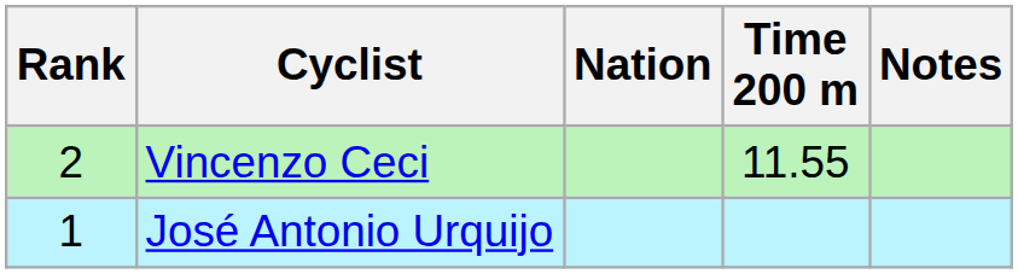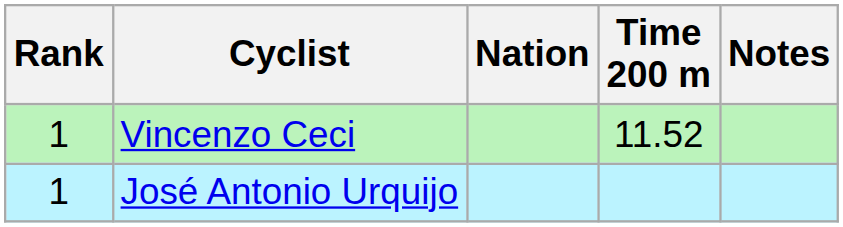Vincenzo Ceci | Rank: 2 -> 1
Vincenzo Ceci | Time 200 m: 11.55 -> 11.52
